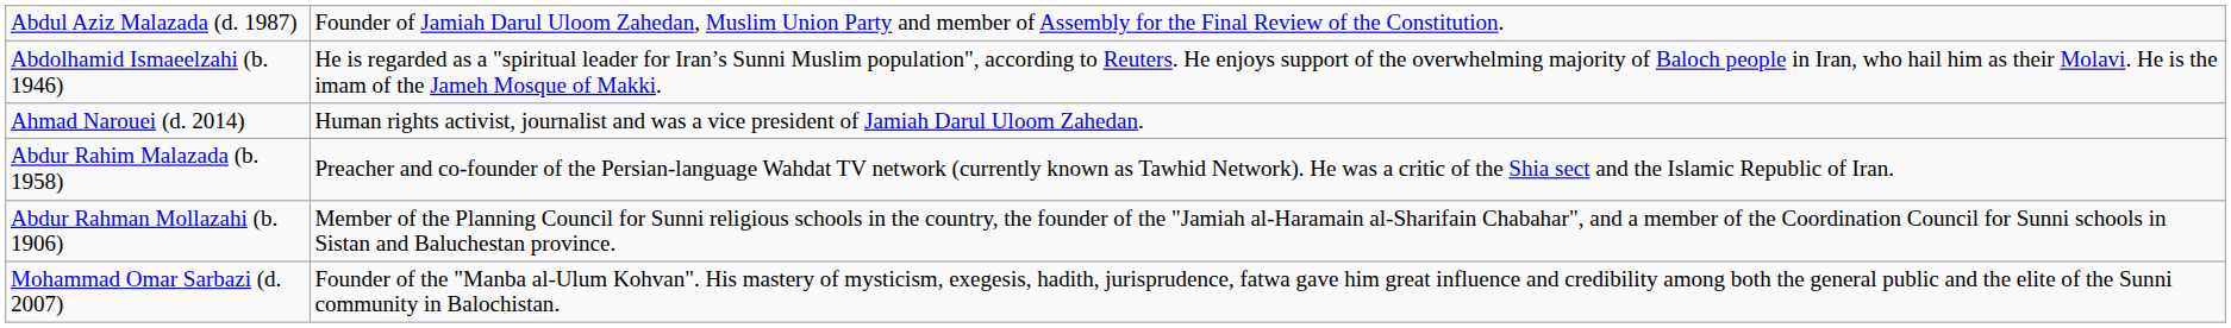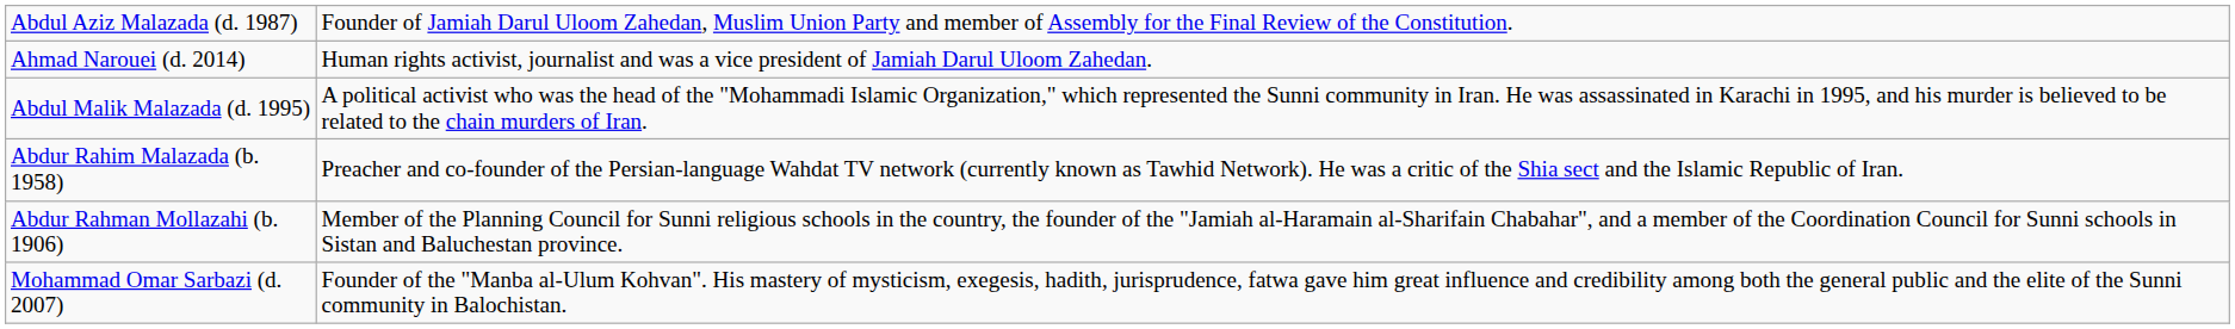- row: Abdolhamid Ismaeelzahi (b. 1946) | He is regarded as a "spiritual leader for Iran’s Sunni Muslim population", according to Reuters. He enjoys support of the overwhelming majority of Baloch people in Iran, who hail him as their Molavi. He is the imam of the Jameh Mosque of Makki.
+ row: Abdul Malik Malazada (d. 1995) | A political activist who was the head of the "Mohammadi Islamic Organization," which represented the Sunni community in Iran. He was assassinated in Karachi in 1995, and his murder is believed to be related to the chain murders of Iran.
